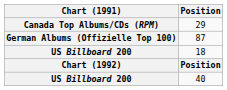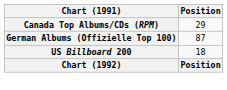- row: US Billboard 200 | 40
